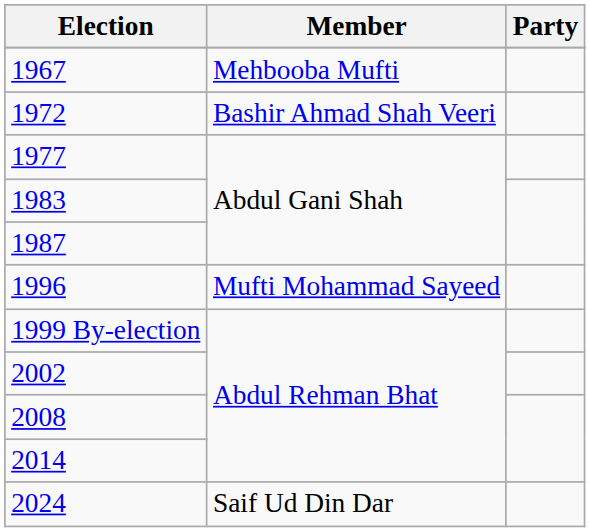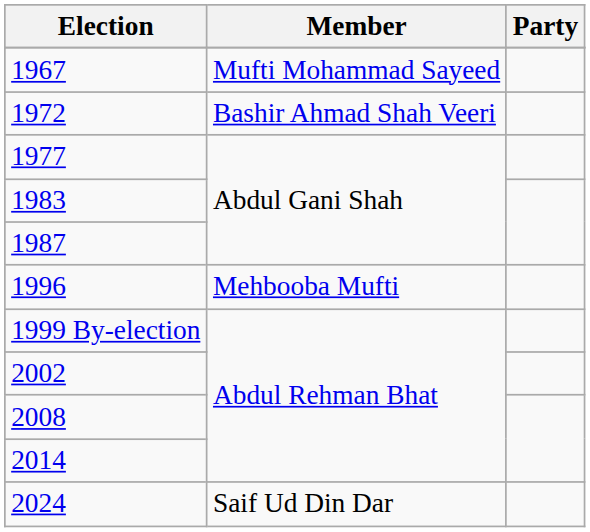1967 | Member: Mehbooba Mufti -> Mufti Mohammad Sayeed
1996 | Member: Mufti Mohammad Sayeed -> Mehbooba Mufti
